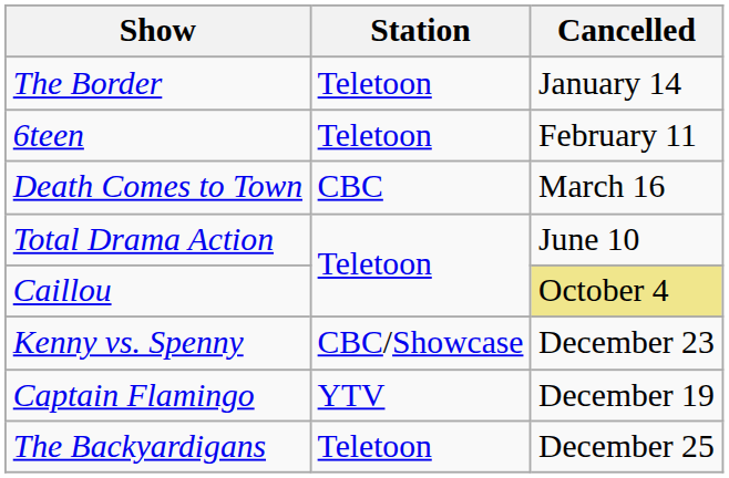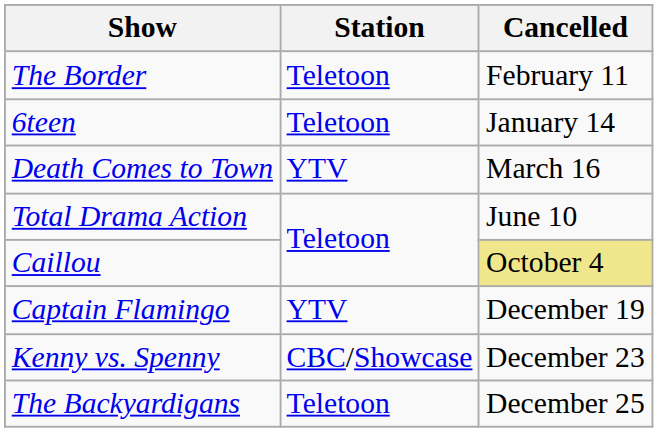The Border | Cancelled: January 14 -> February 11
6teen | Cancelled: February 11 -> January 14
Death Comes to Town | Station: CBC -> YTV
rows swapped: Captain Flamingo <-> Kenny vs. Spenny
